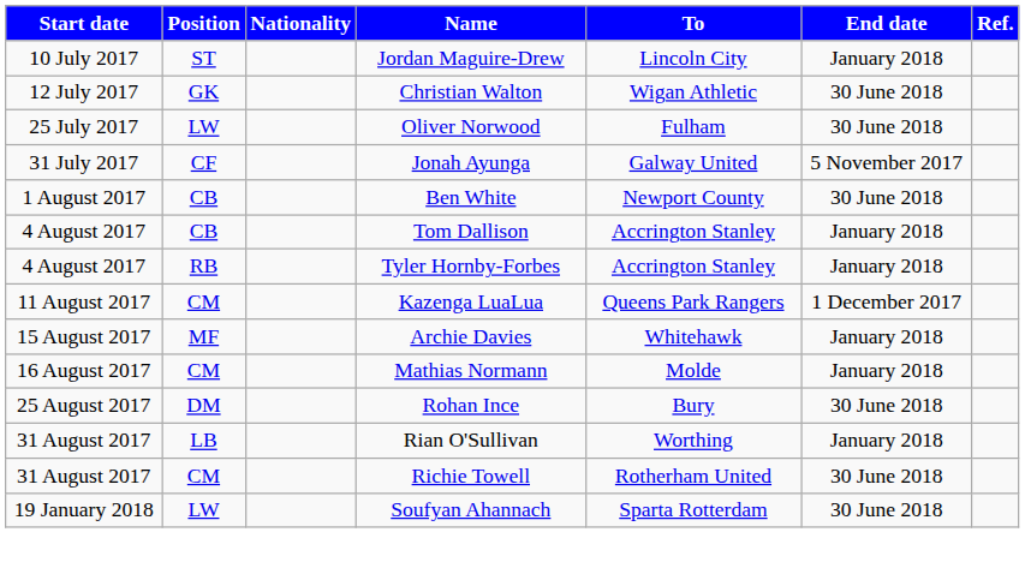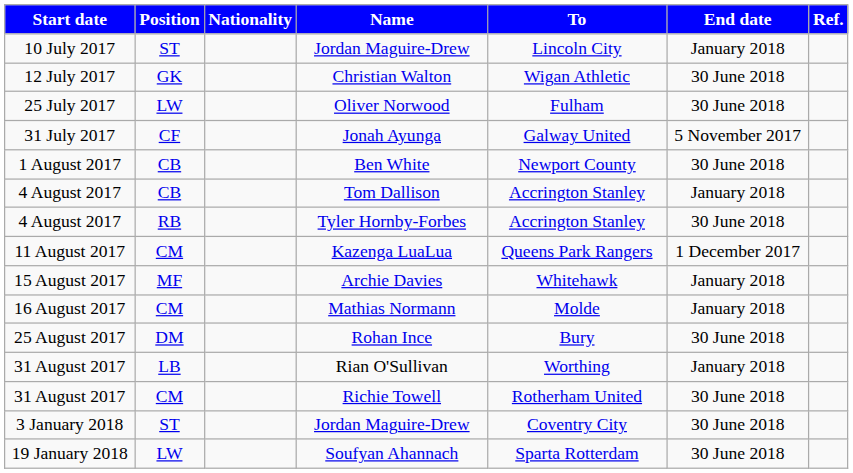Tyler Hornby-Forbes | End date: January 2018 -> 30 June 2018
+ row: 3 January 2018 | ST | Jordan Maguire-Drew | Coventry City | 30 June 2018
